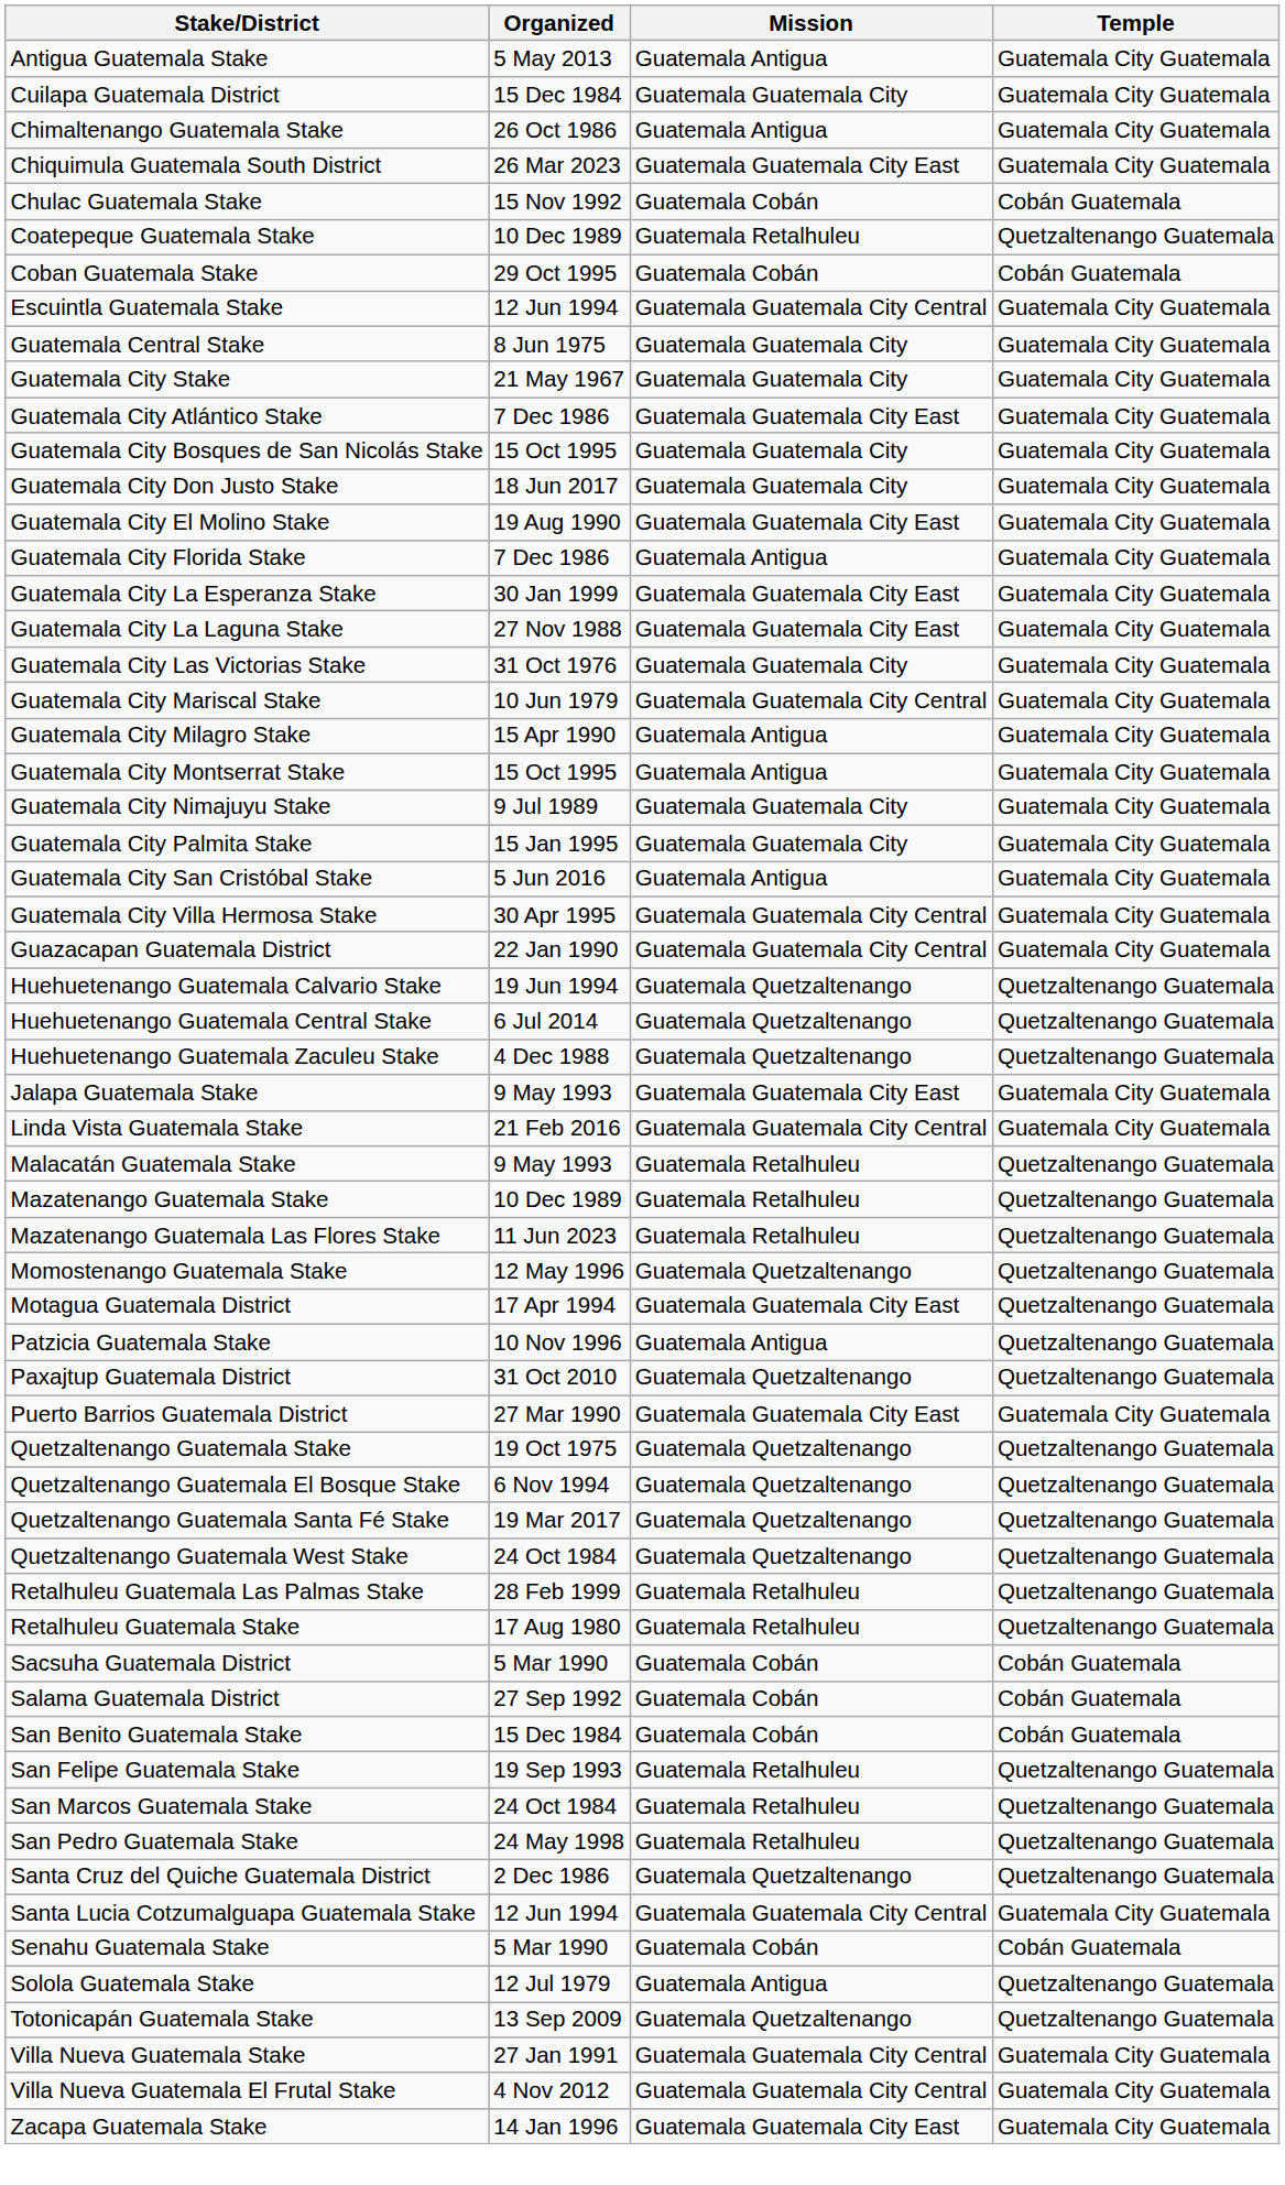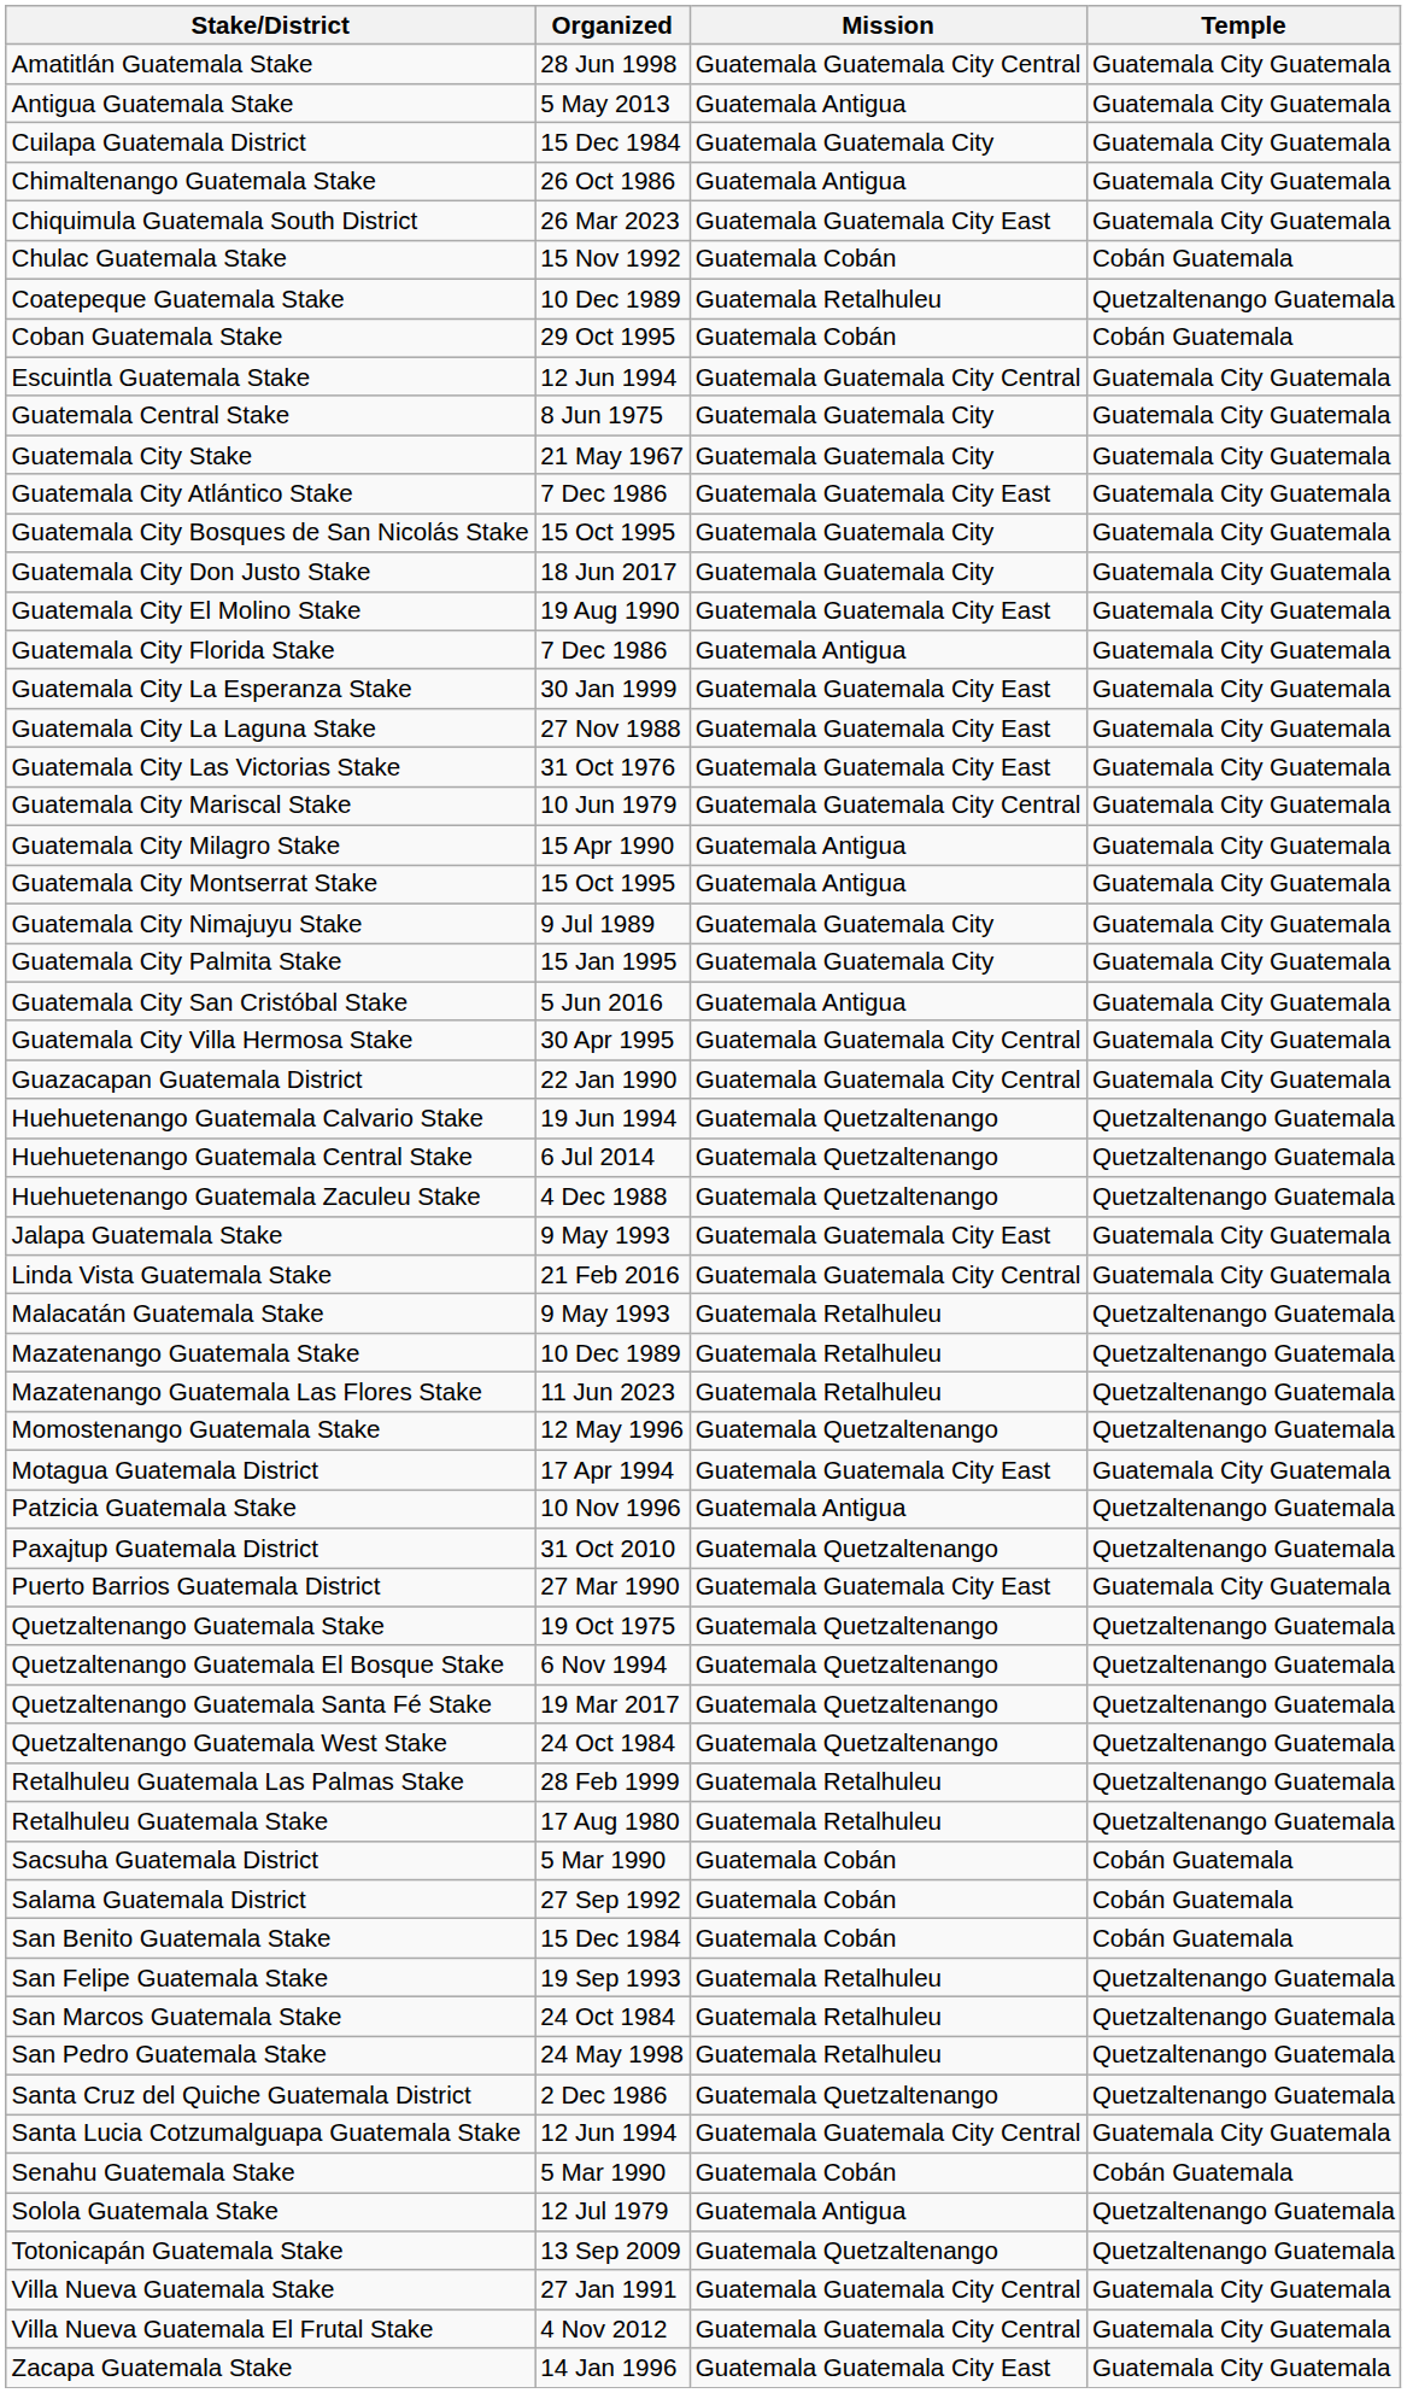+ row: Amatitlán Guatemala Stake | 28 Jun 1998 | Guatemala Guatemala City Central | Guatemala City Guatemala
Guatemala City Las Victorias Stake | Mission: Guatemala Guatemala City -> Guatemala Guatemala City East
Motagua Guatemala District | Temple: Quetzaltenango Guatemala -> Guatemala City Guatemala
